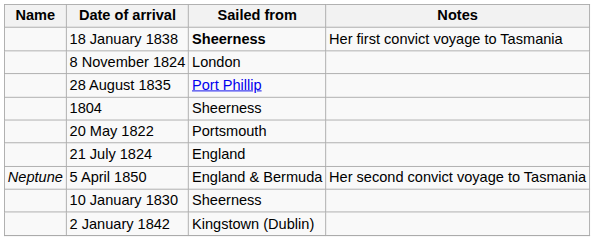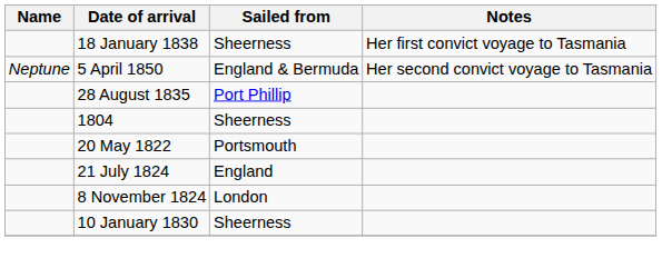18 January 1838 | Sailed from: bold -> normal
rows swapped: 5 April 1850 <-> 8 November 1824
- row: 2 January 1842 | Kingstown (Dublin)
